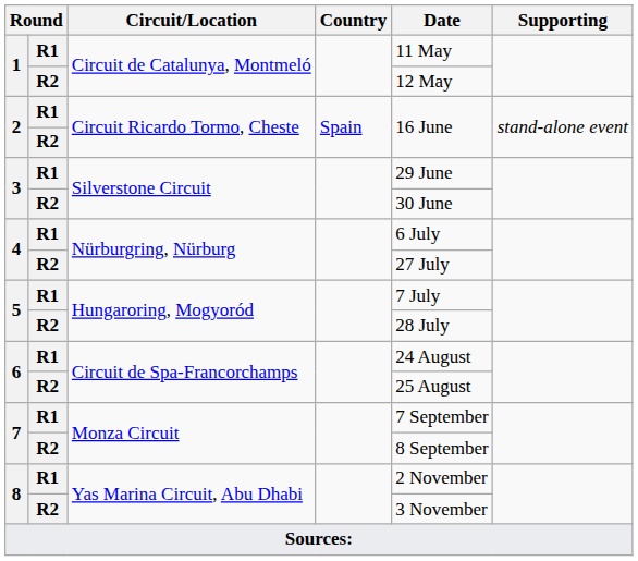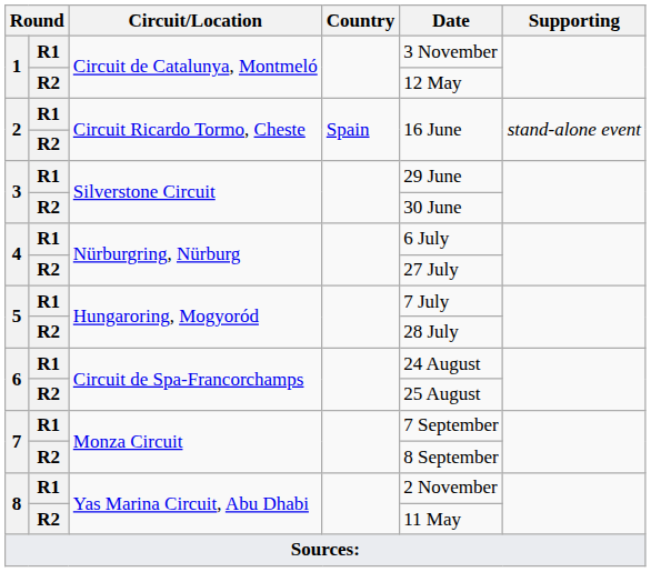1 / R1 | Date: 11 May -> 3 November
8 / R2 | Date: 3 November -> 11 May
